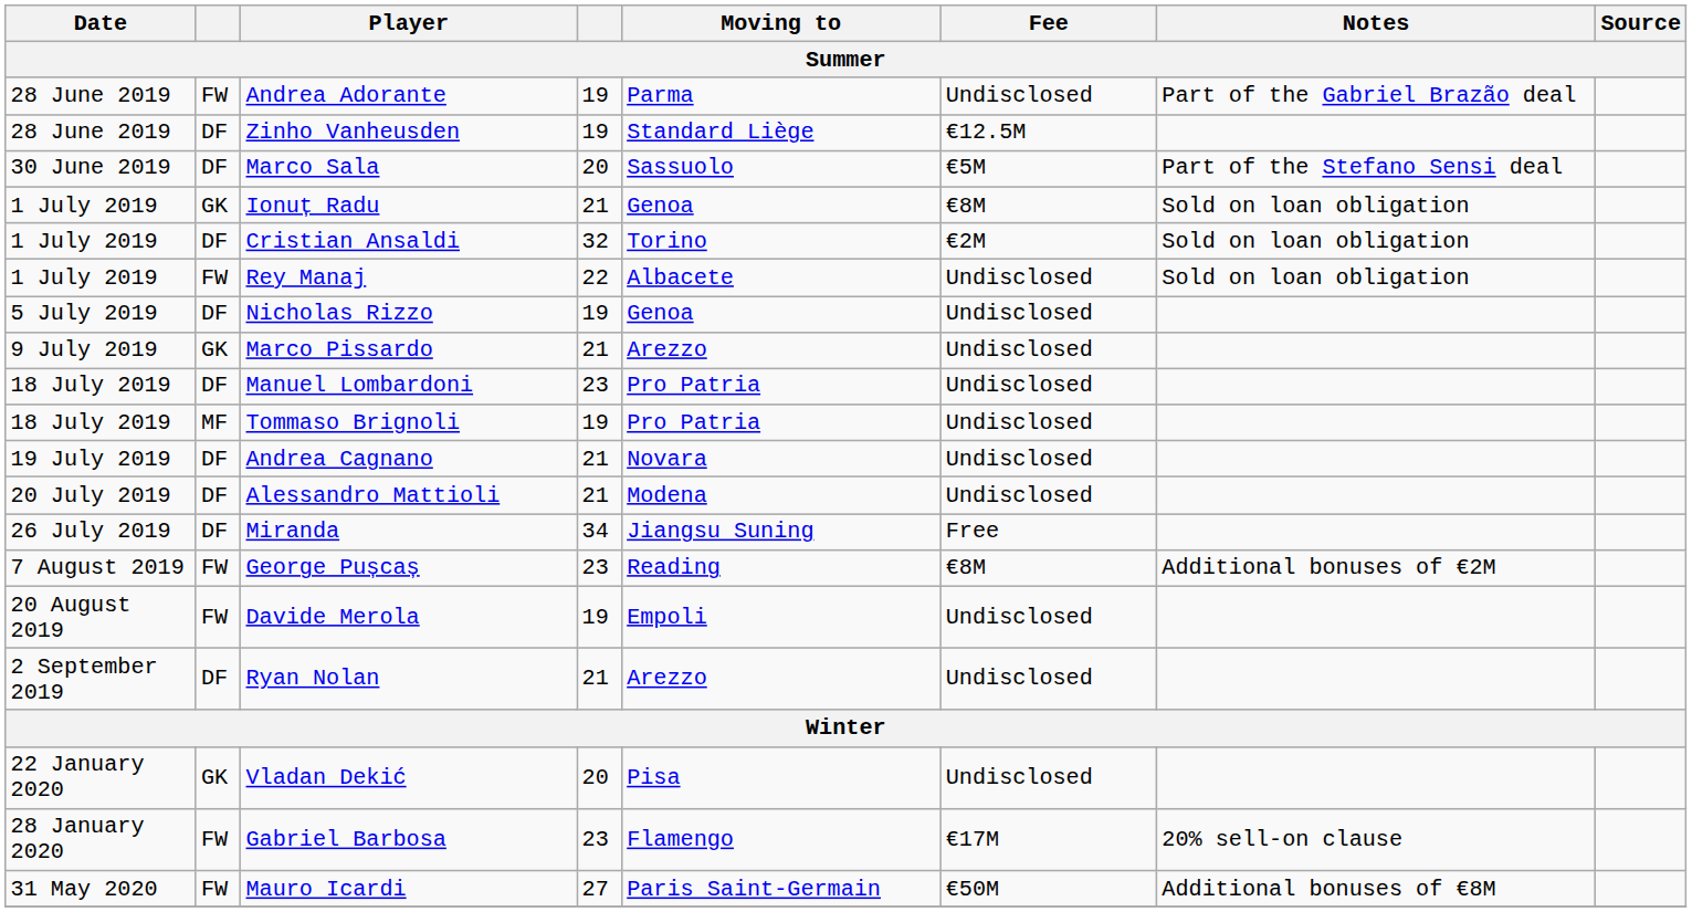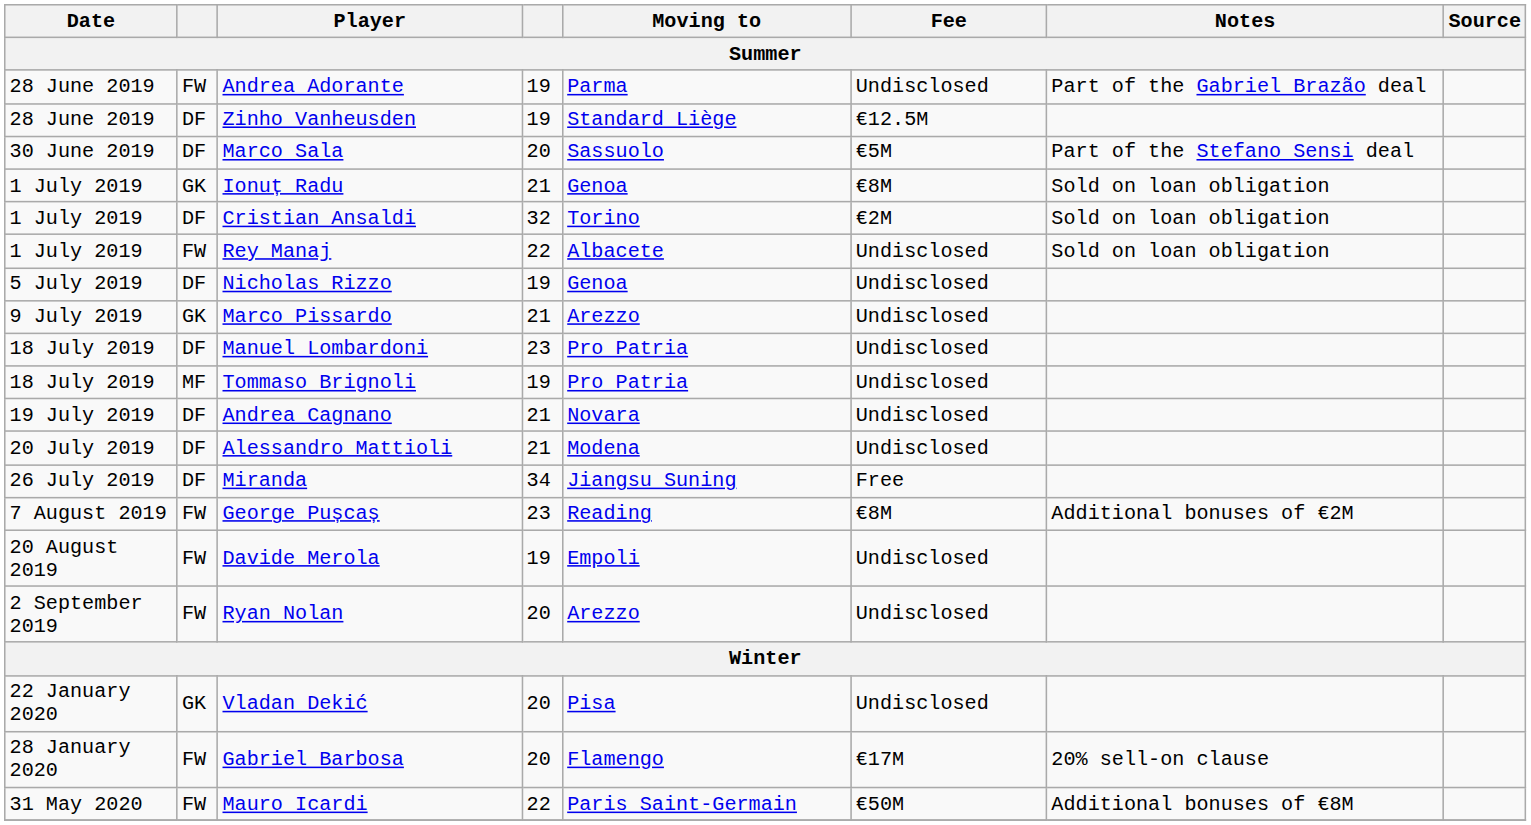Ryan Nolan | column 2: DF -> FW
Ryan Nolan | column 4: 21 -> 20
Gabriel Barbosa | column 4: 23 -> 20
Mauro Icardi | column 4: 27 -> 22
